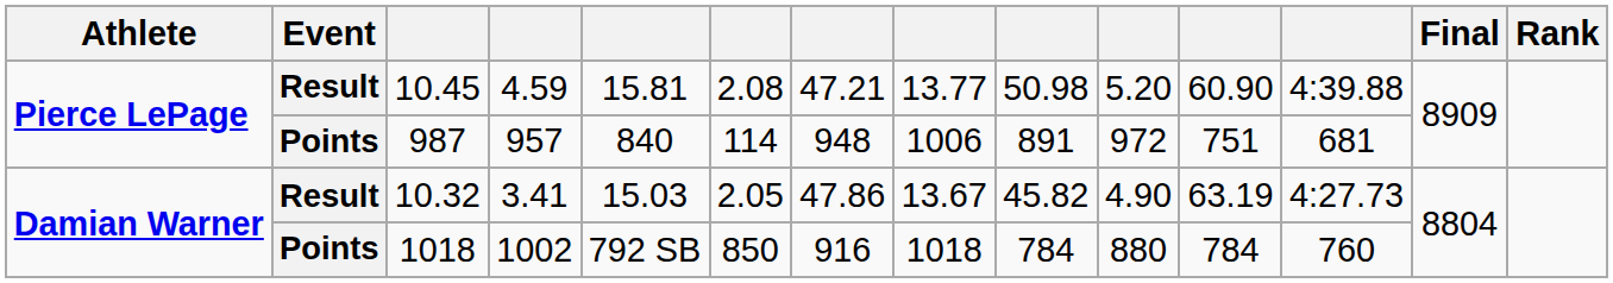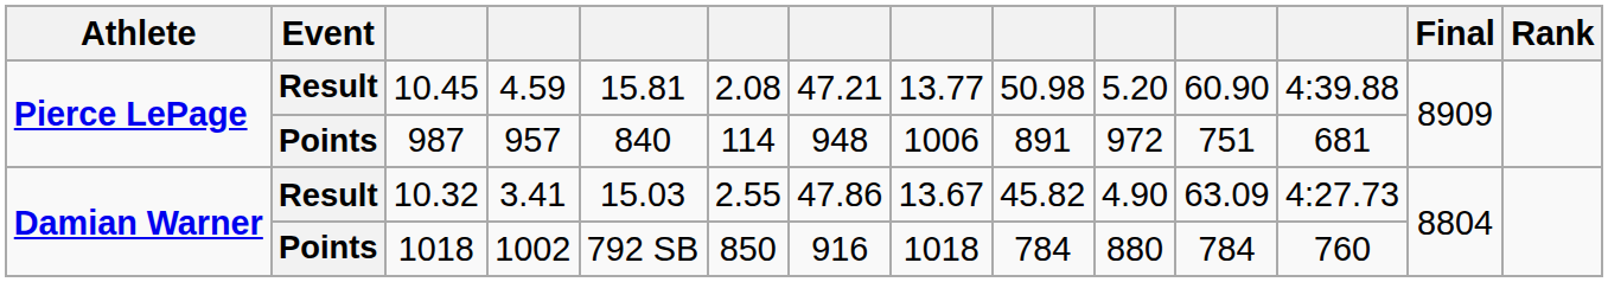10.32 | column 6: 2.05 -> 2.55
10.32 | column 11: 63.19 -> 63.09
